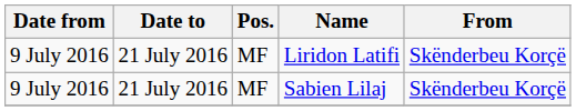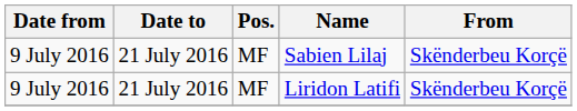rows swapped: Liridon Latifi <-> Sabien Lilaj
